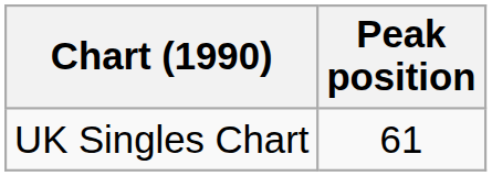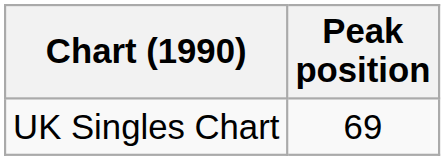UK Singles Chart | Peak position: 61 -> 69
